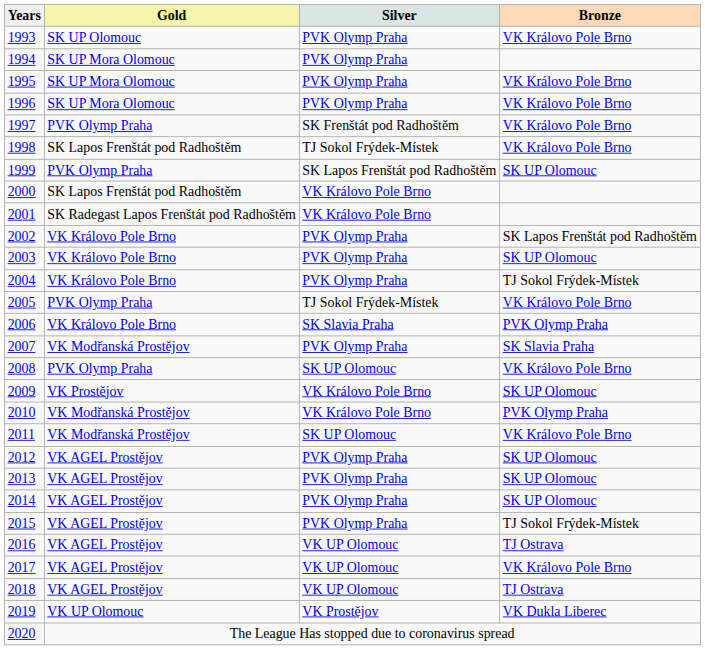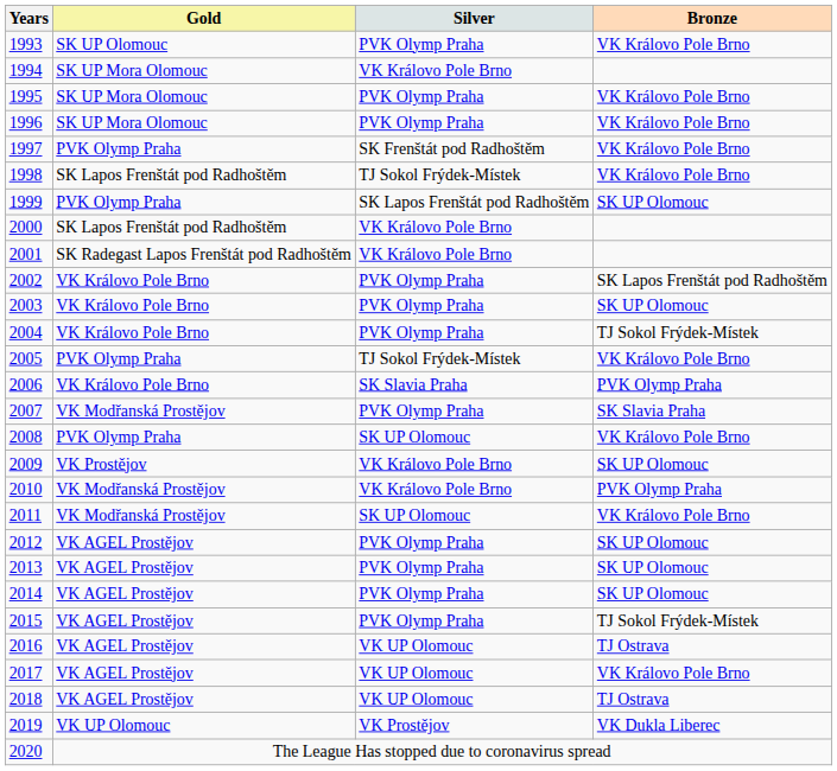1994 | Silver: PVK Olymp Praha -> VK Královo Pole Brno
